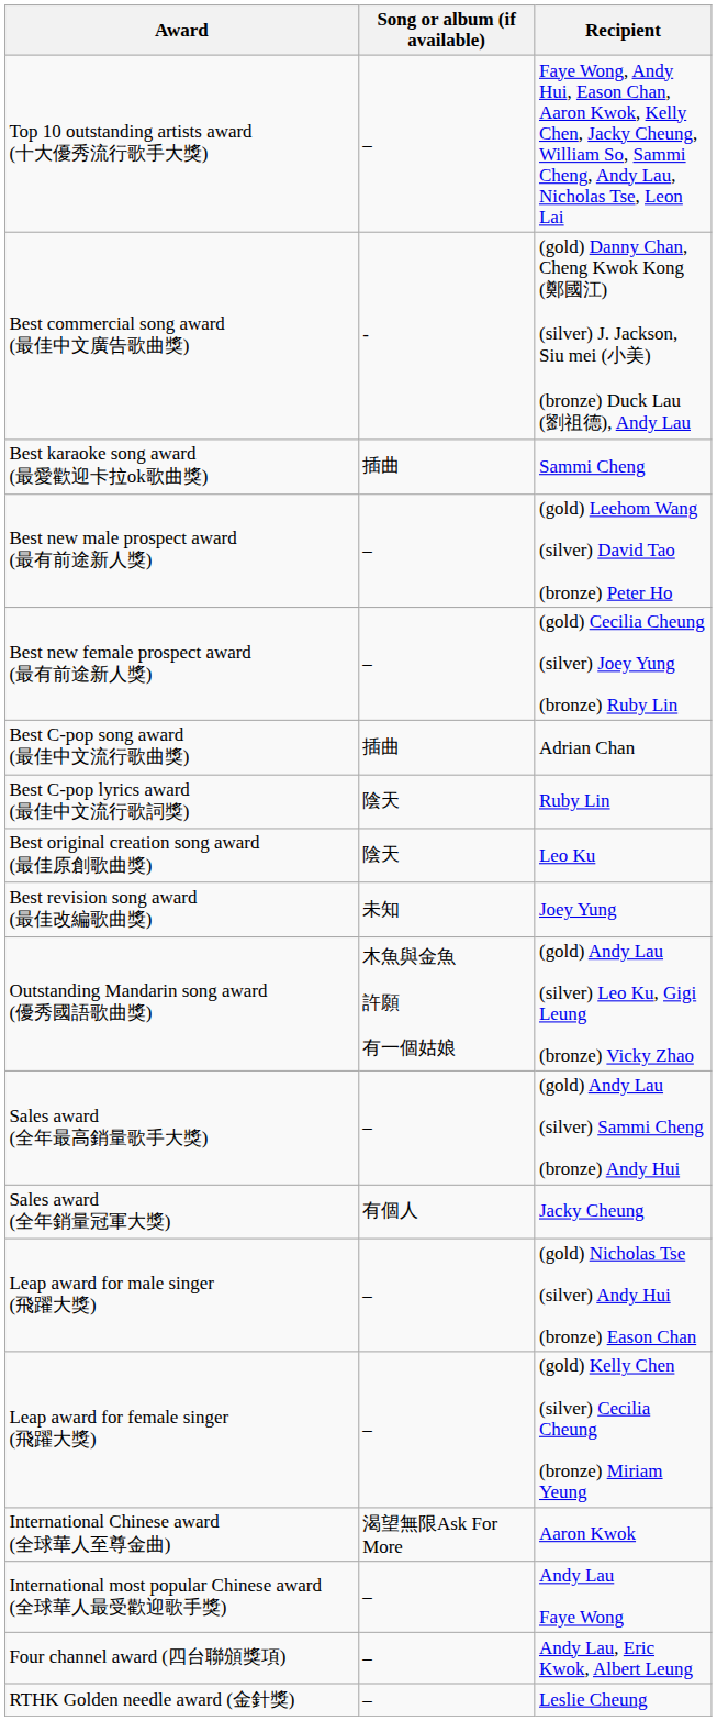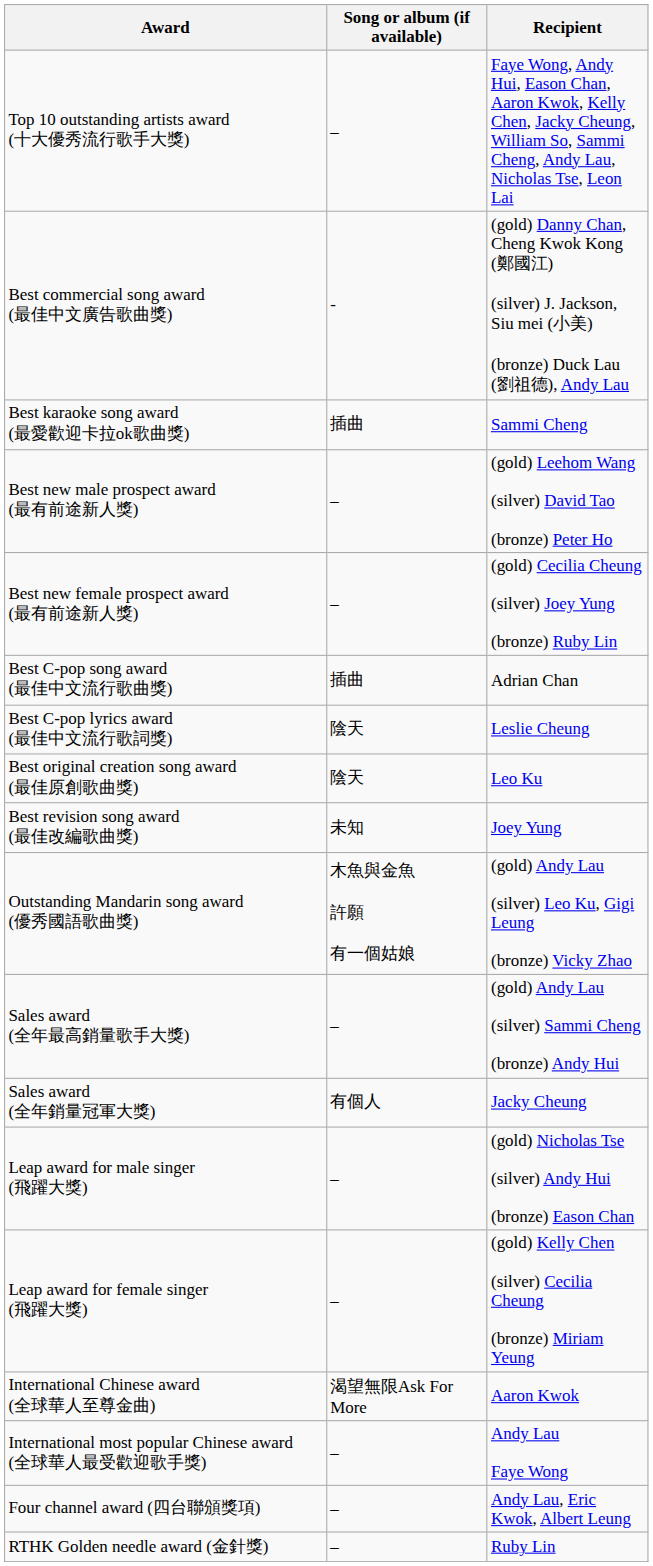Best C-pop lyrics award (最佳中文流行歌詞獎) | Recipient: Ruby Lin -> Leslie Cheung
RTHK Golden needle award (金針獎) | Recipient: Leslie Cheung -> Ruby Lin
